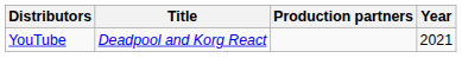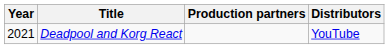columns swapped: Year <-> Distributors
